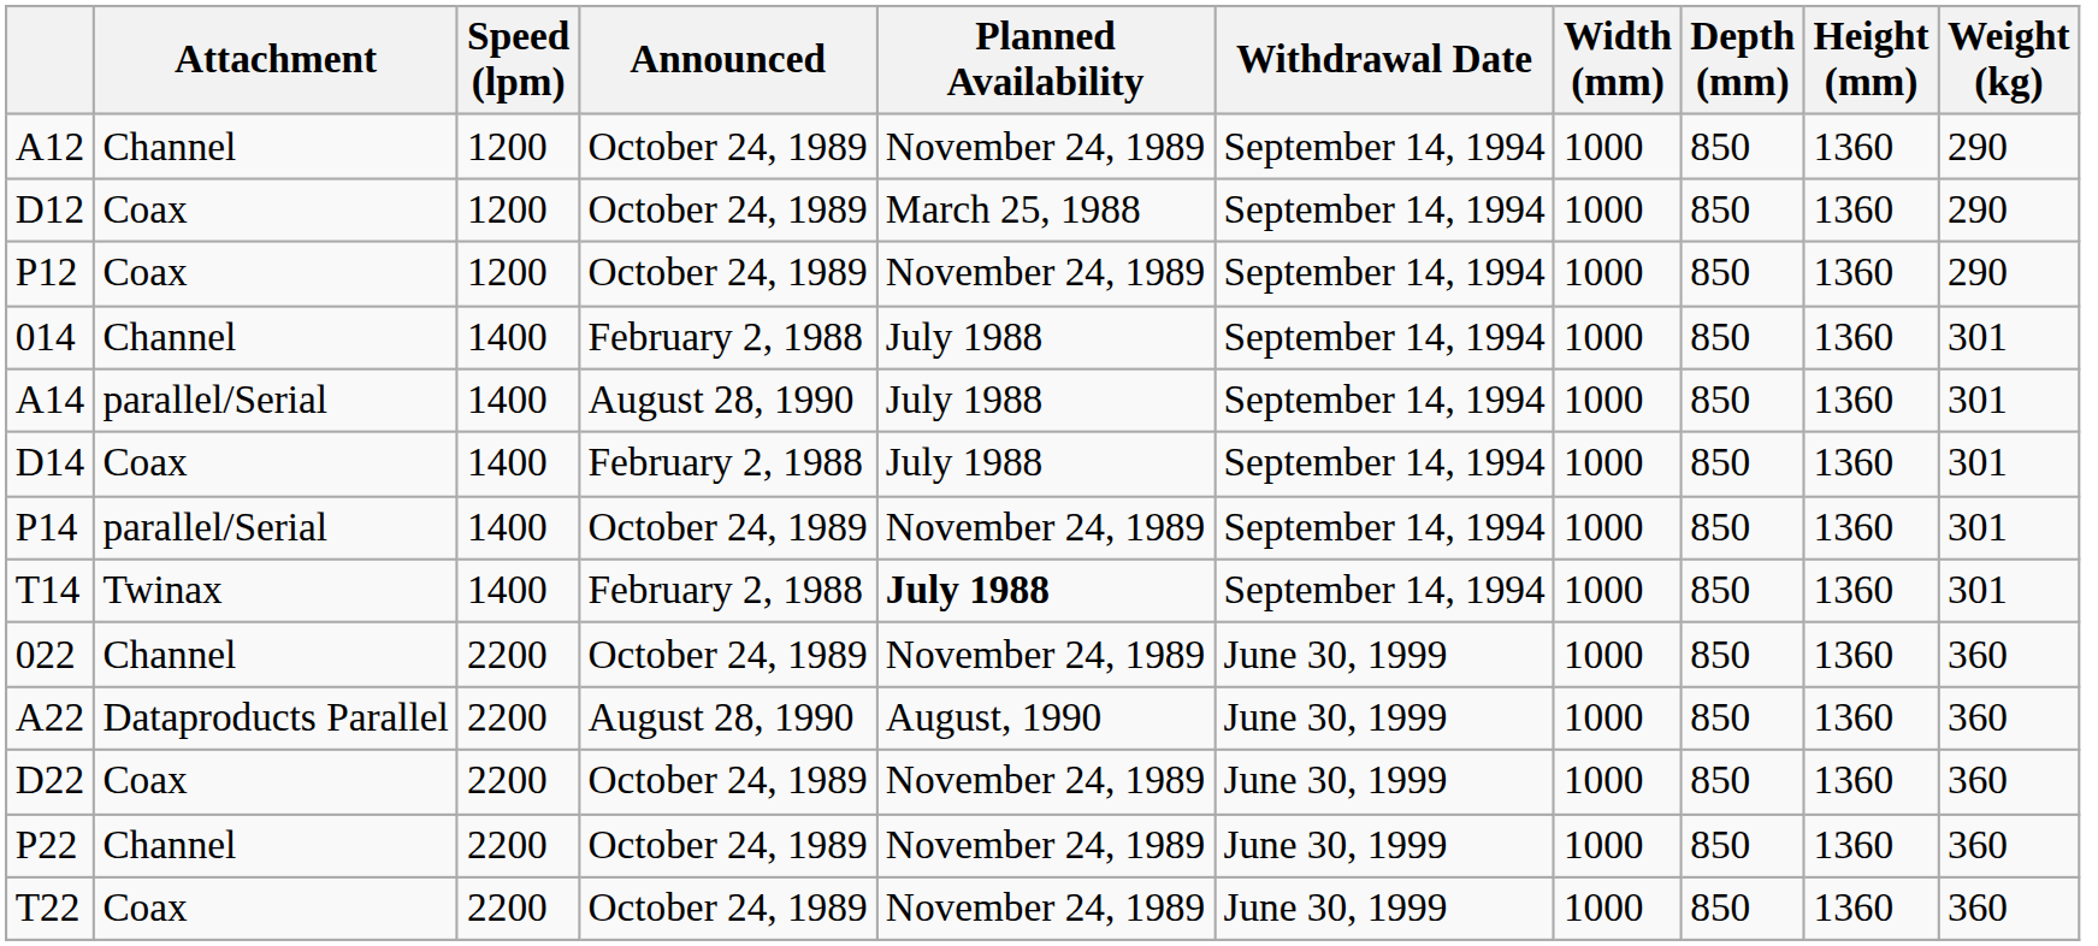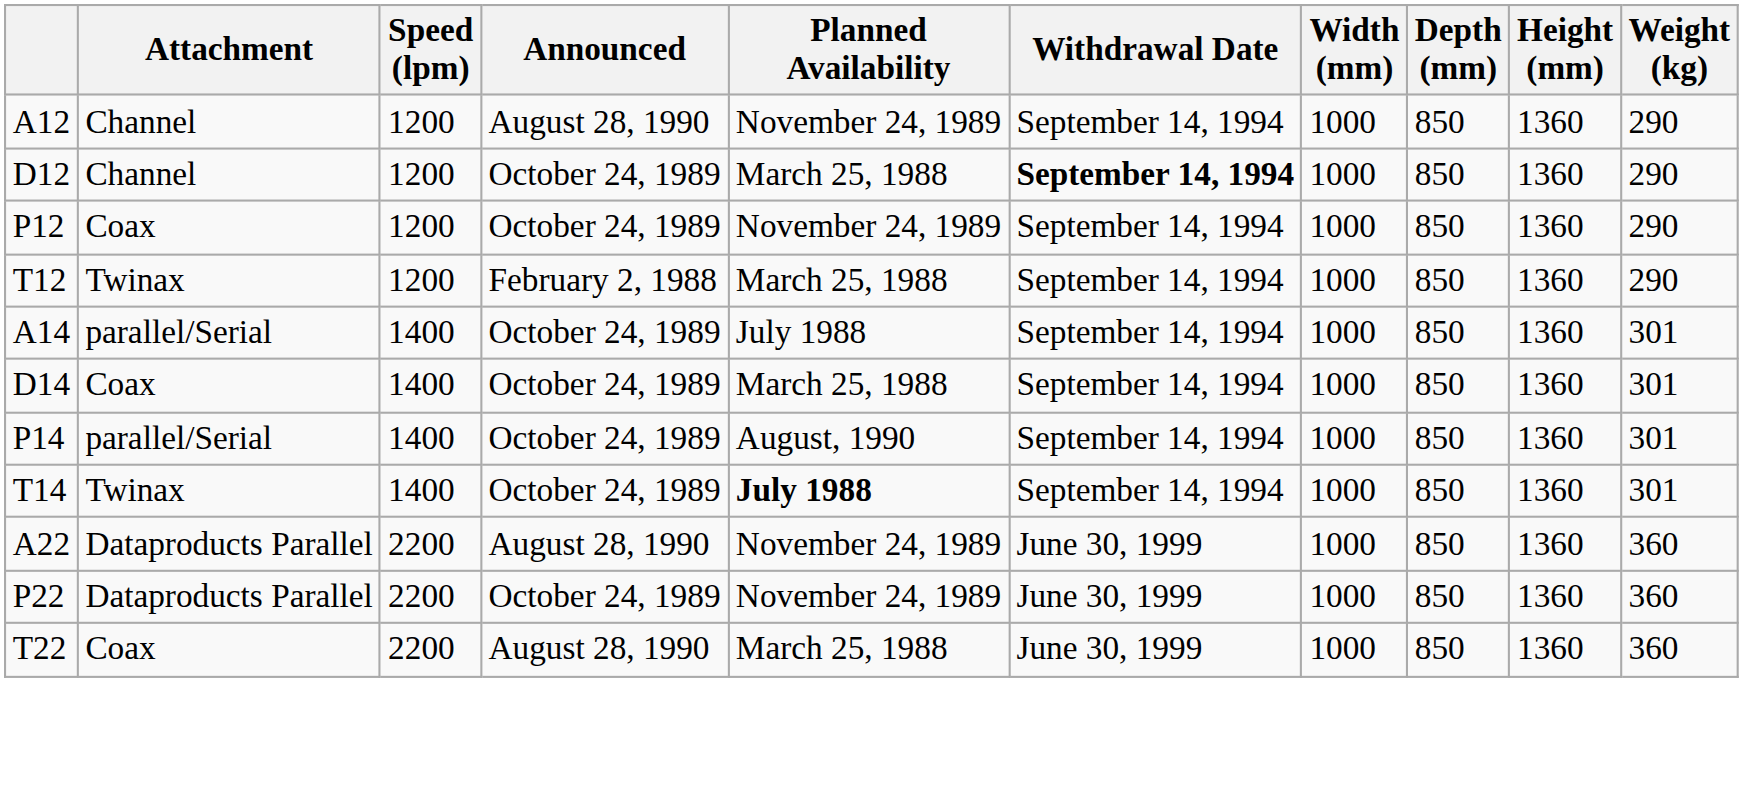A12 | Announced: October 24, 1989 -> August 28, 1990
D12 | Attachment: Coax -> Channel
D12 | Withdrawal Date: normal -> bold
+ row: T12 | Twinax | 1200 | February 2, 1988 | March 25, 1988 | September 14, 1994 | 1000 | 850 | 1360 | 290
- row: 014 | Channel | 1400 | February 2, 1988 | July 1988 | September 14, 1994 | 1000 | 850 | 1360 | 301
A14 | Announced: August 28, 1990 -> October 24, 1989
D14 | Announced: February 2, 1988 -> October 24, 1989
D14 | Planned Availability: July 1988 -> March 25, 1988
P14 | Planned Availability: November 24, 1989 -> August, 1990
T14 | Announced: February 2, 1988 -> October 24, 1989
- row: 022 | Channel | 2200 | October 24, 1989 | November 24, 1989 | June 30, 1999 | 1000 | 850 | 1360 | 360
A22 | Planned Availability: August, 1990 -> November 24, 1989
- row: D22 | Coax | 2200 | October 24, 1989 | November 24, 1989 | June 30, 1999 | 1000 | 850 | 1360 | 360
P22 | Attachment: Channel -> Dataproducts Parallel
T22 | Announced: October 24, 1989 -> August 28, 1990
T22 | Planned Availability: November 24, 1989 -> March 25, 1988
